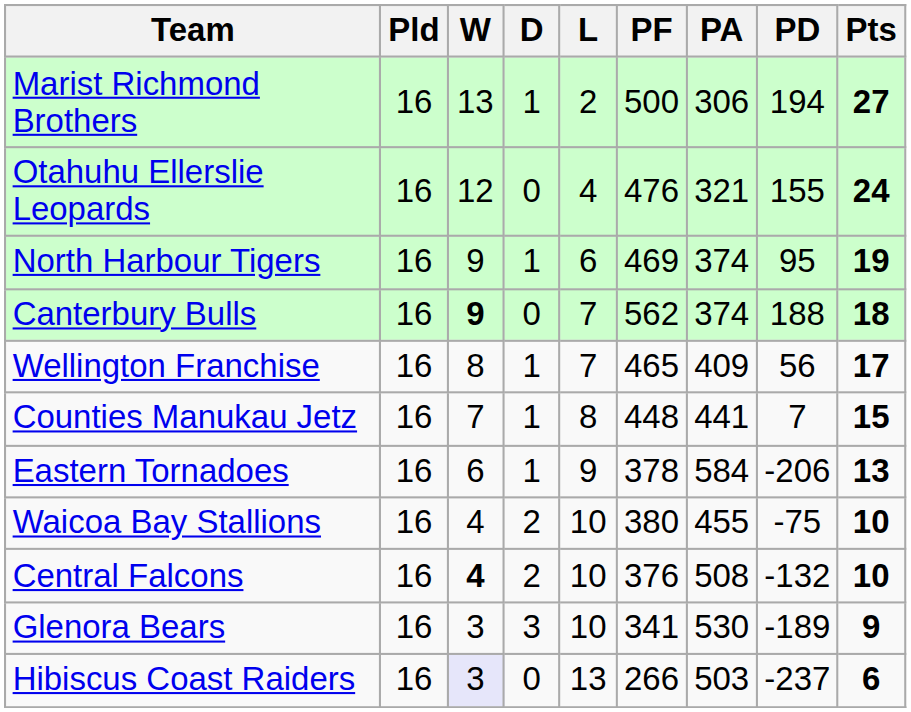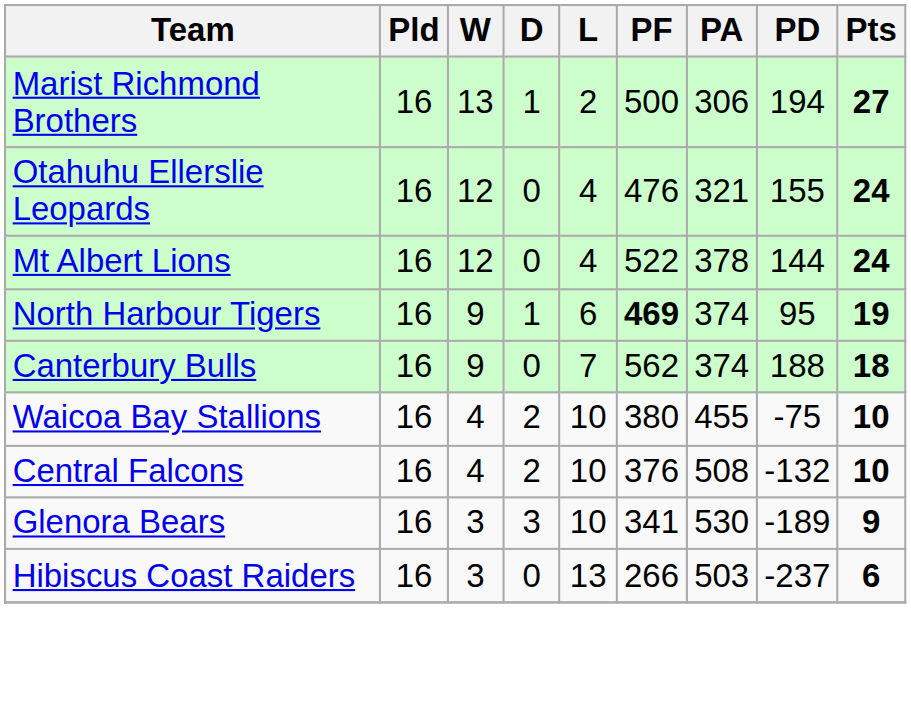+ row: Mt Albert Lions | 16 | 12 | 0 | 4 | 522 | 378 | 144 | 24
North Harbour Tigers | PF: normal -> bold
Canterbury Bulls | W: bold -> normal
- row: Wellington Franchise | 16 | 8 | 1 | 7 | 465 | 409 | 56 | 17
- row: Counties Manukau Jetz | 16 | 7 | 1 | 8 | 448 | 441 | 7 | 15
- row: Eastern Tornadoes | 16 | 6 | 1 | 9 | 378 | 584 | -206 | 13
Central Falcons | W: bold -> normal
Hibiscus Coast Raiders | W: lavender background -> no background
